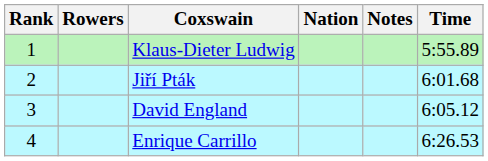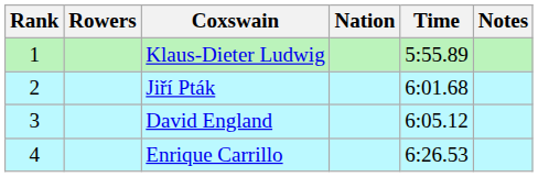columns swapped: Time <-> Notes
